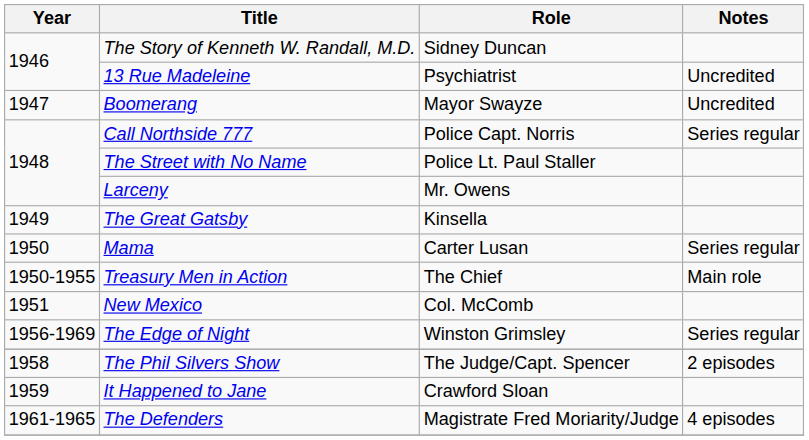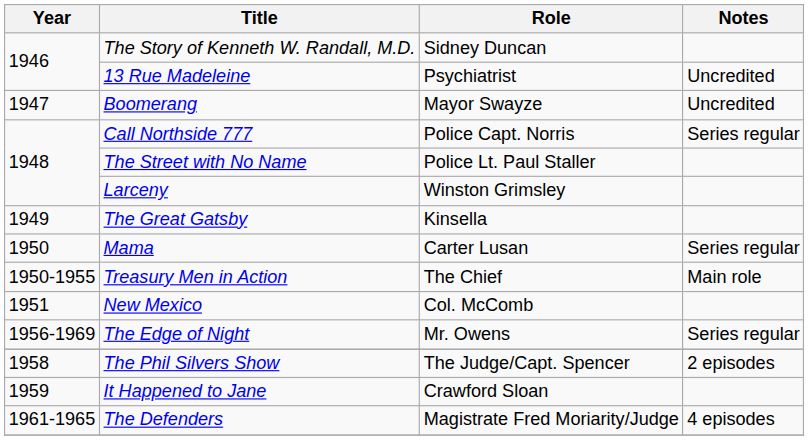Larceny | Role: Mr. Owens -> Winston Grimsley
The Edge of Night | Role: Winston Grimsley -> Mr. Owens
